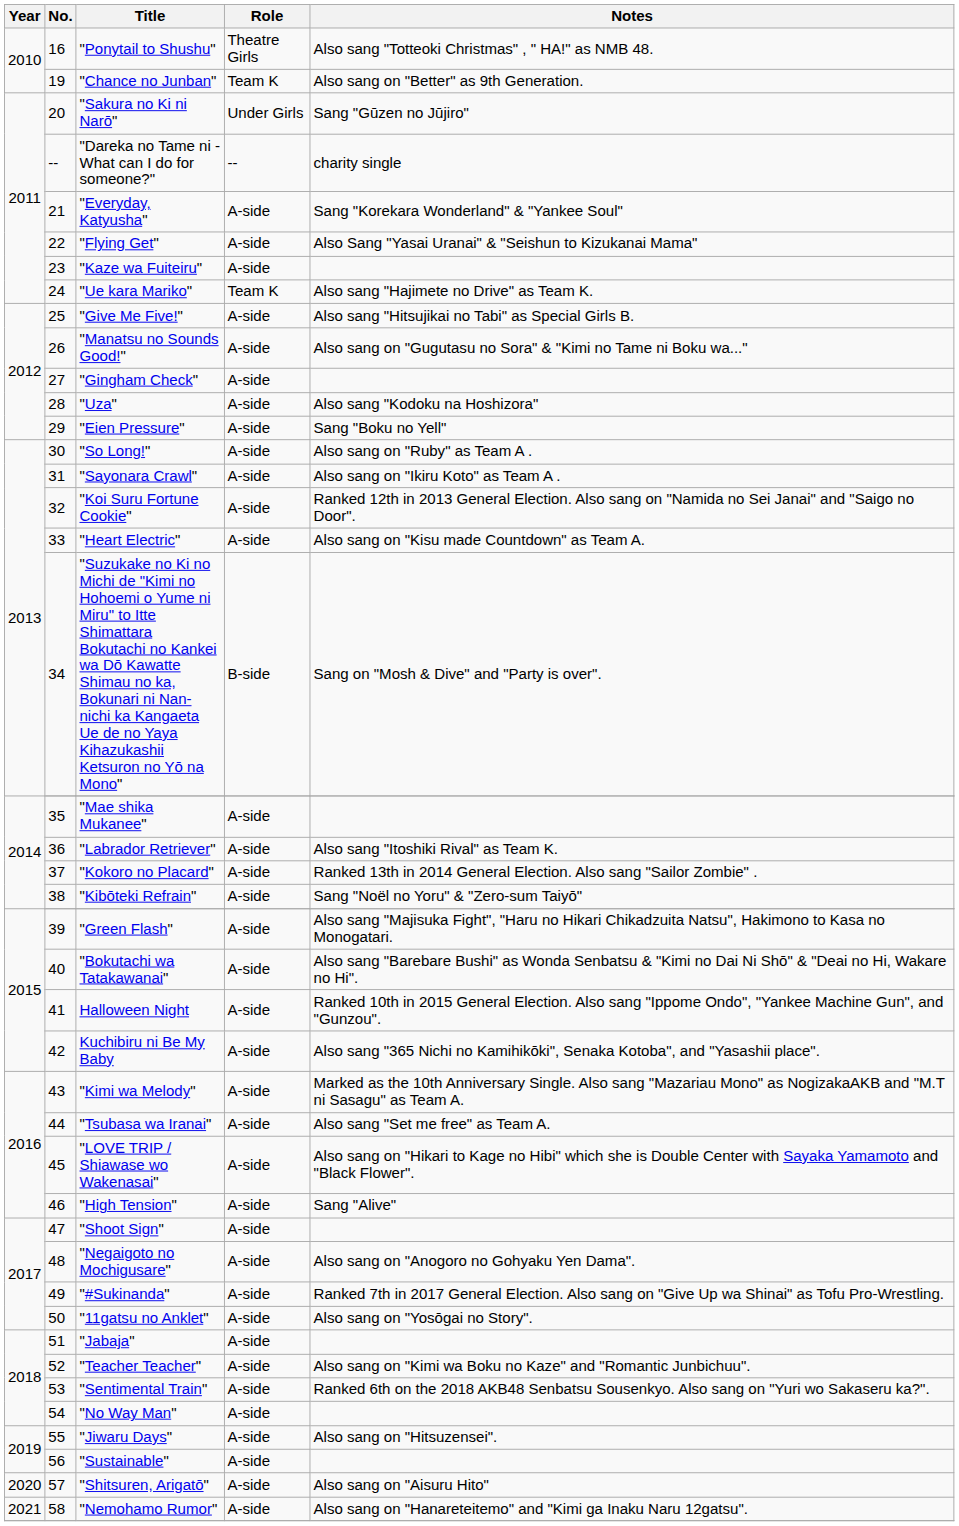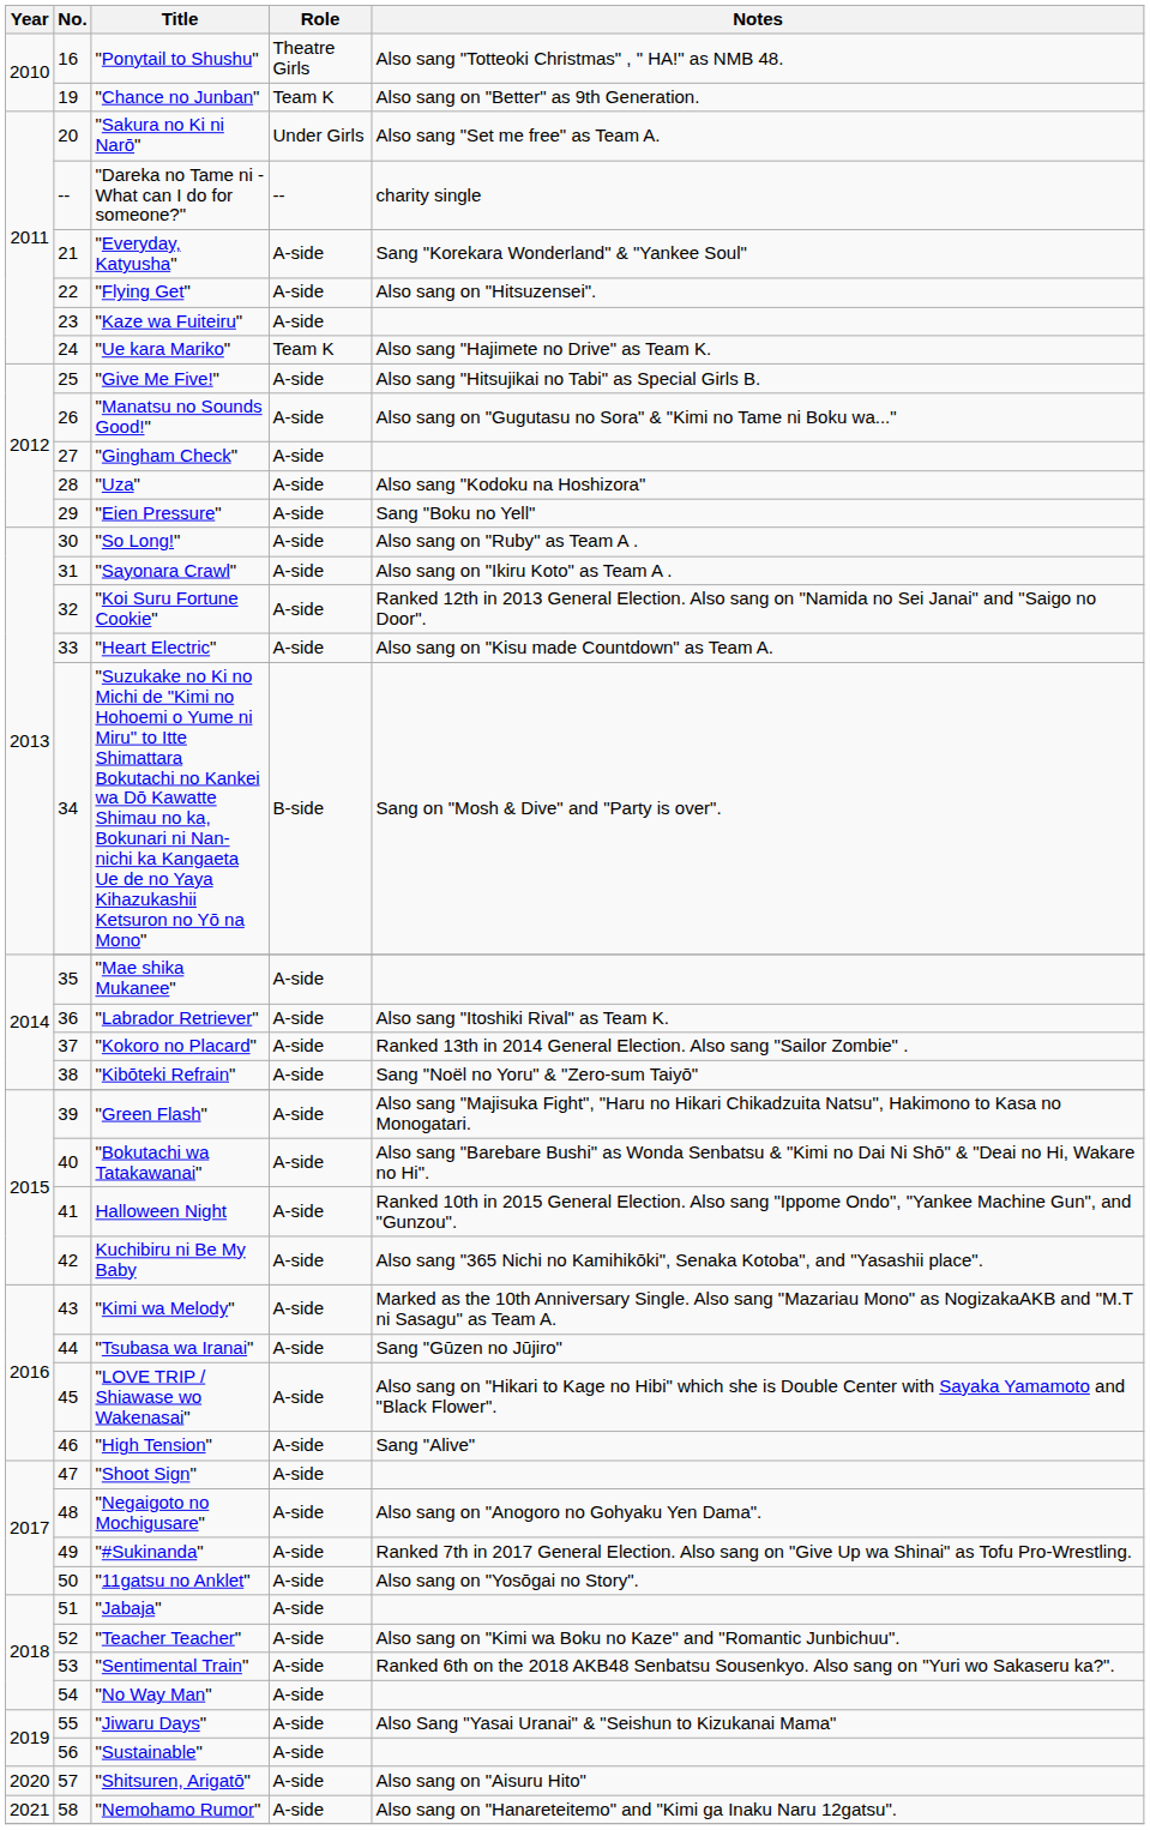"Sakura no Ki ni Narō" | Notes: Sang "Gūzen no Jūjiro" -> Also sang "Set me free" as Team A.
"Flying Get" | Notes: Also Sang "Yasai Uranai" & "Seishun to Kizukanai Mama" -> Also sang on "Hitsuzensei".
"Tsubasa wa Iranai" | Notes: Also sang "Set me free" as Team A. -> Sang "Gūzen no Jūjiro"
"Jiwaru Days" | Notes: Also sang on "Hitsuzensei". -> Also Sang "Yasai Uranai" & "Seishun to Kizukanai Mama"
